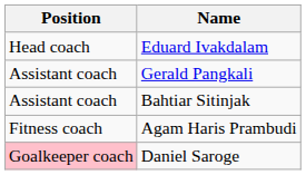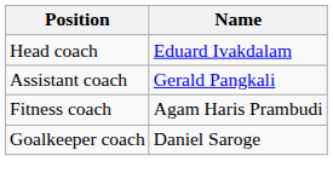- row: Assistant coach | Bahtiar Sitinjak
Daniel Saroge | Position: pink background -> no background
